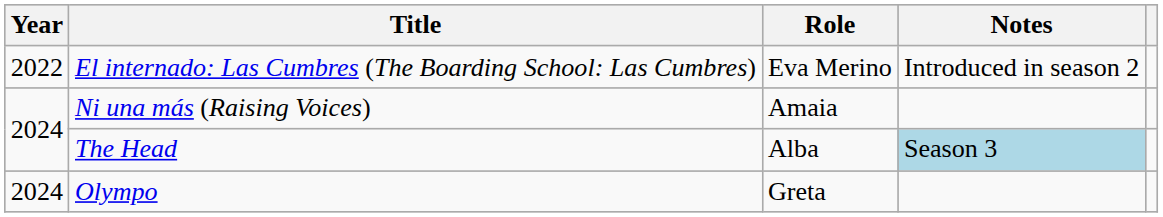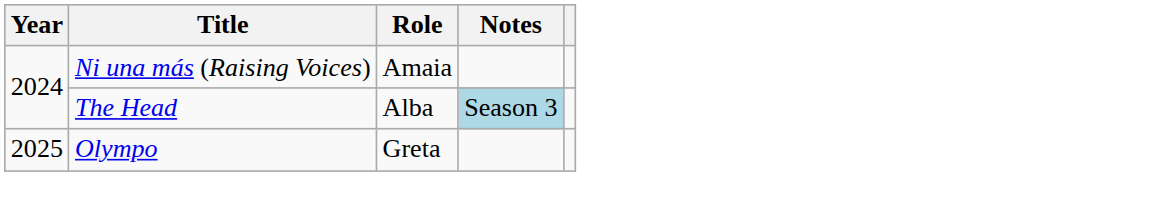- row: 2022 | El internado: Las Cumbres (The Boarding School: Las Cumbres) | Eva Merino | Introduced in season 2
Olympo | Year: 2024 -> 2025
